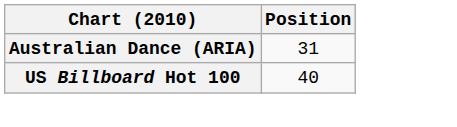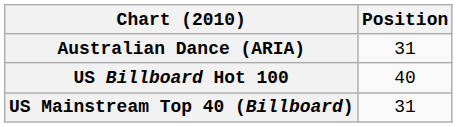+ row: US Mainstream Top 40 (Billboard) | 31
